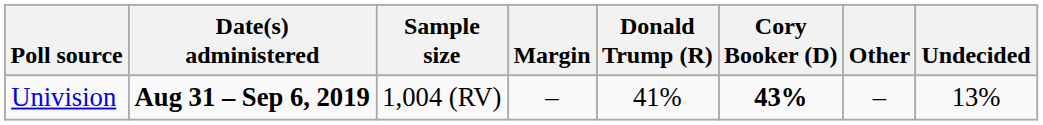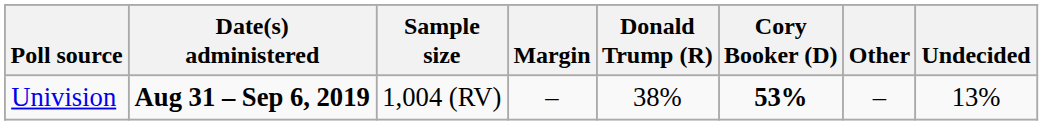Univision | Donald Trump (R): 41% -> 38%
Univision | Cory Booker (D): 43% -> 53%
